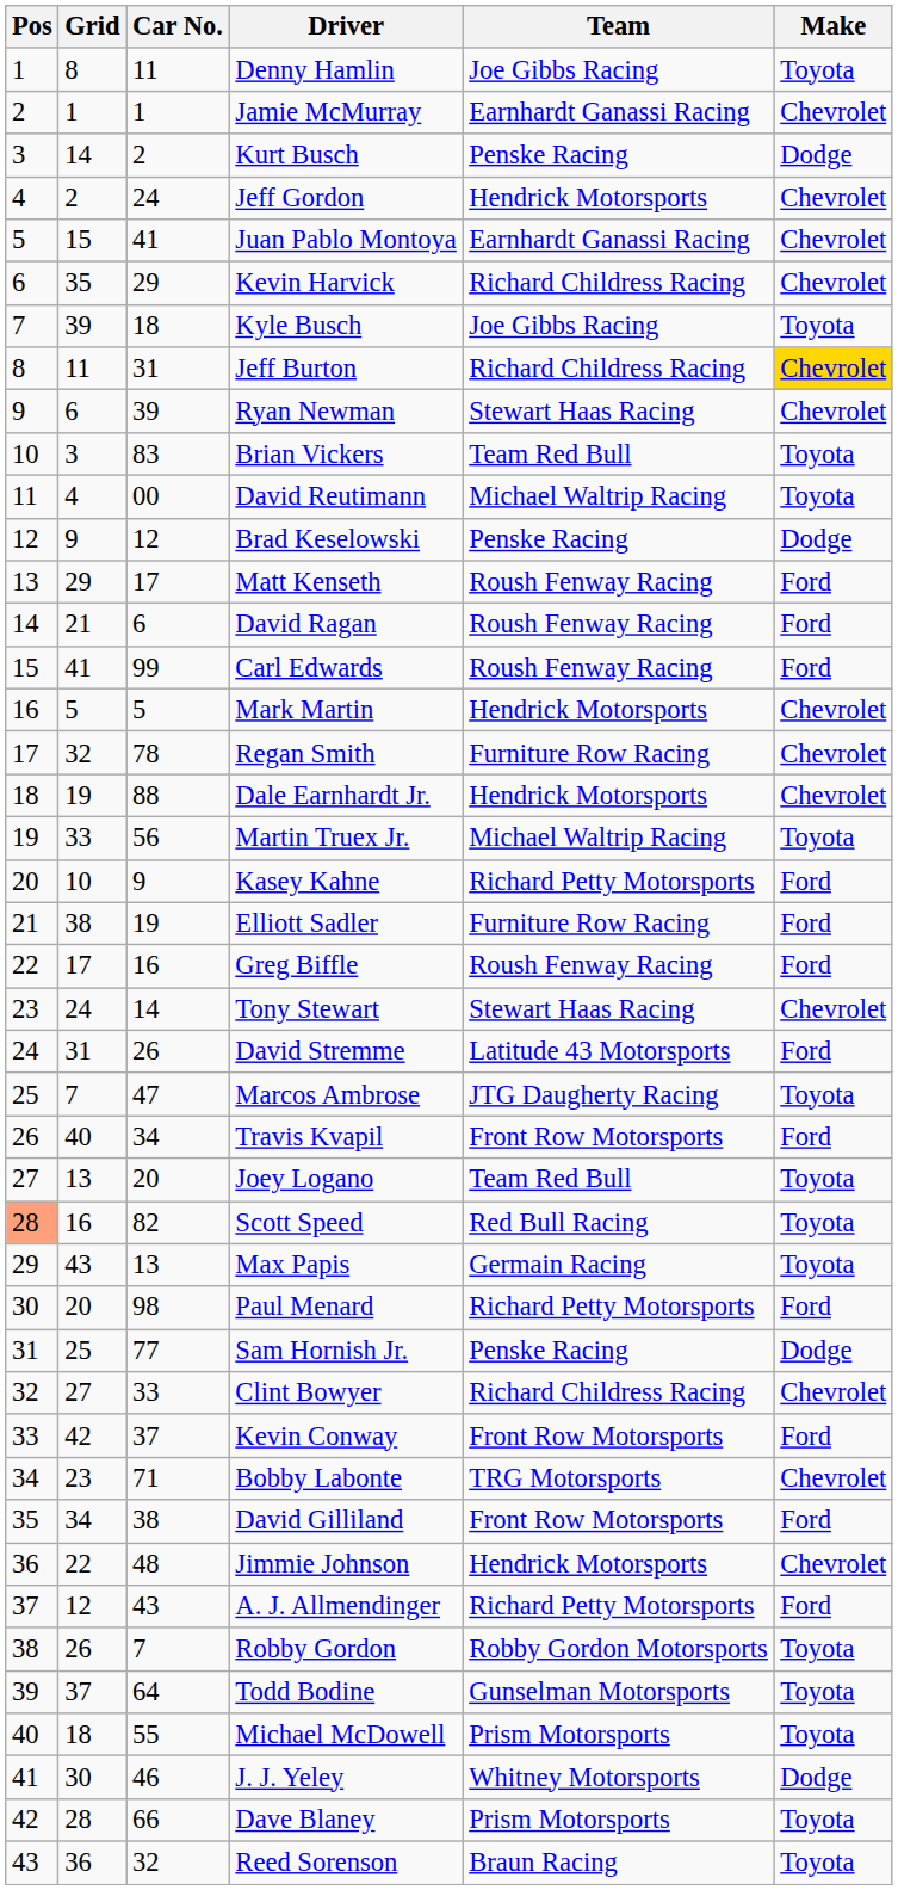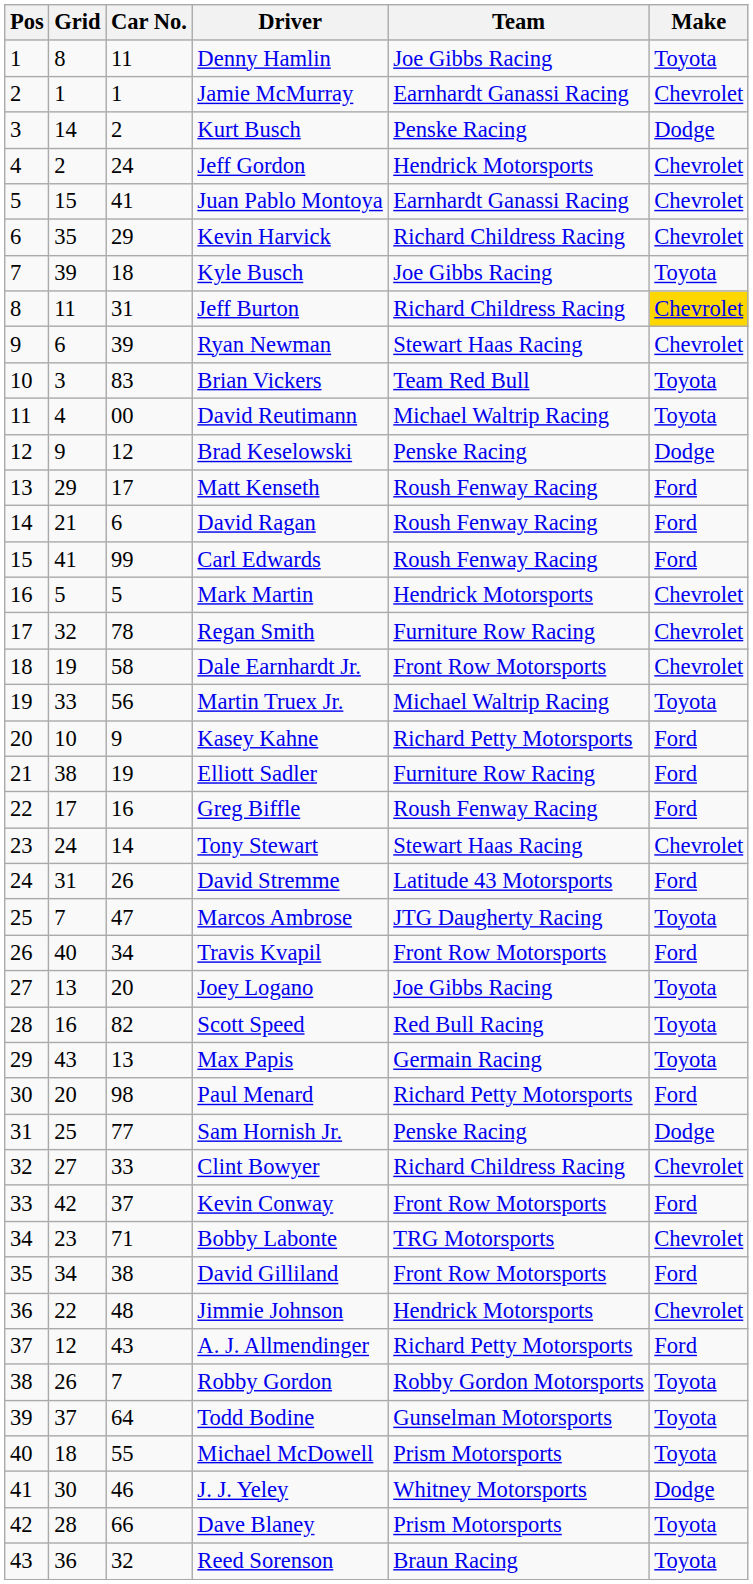Dale Earnhardt Jr. | Car No.: 88 -> 58
Dale Earnhardt Jr. | Team: Hendrick Motorsports -> Front Row Motorsports
Joey Logano | Team: Team Red Bull -> Joe Gibbs Racing
Scott Speed | Pos: lightsalmon background -> no background
